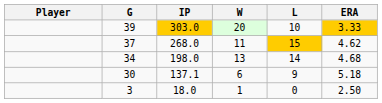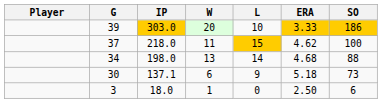+ column: SO | 186 | 100 | 88 | 73 | 6
37 | IP: 268.0 -> 218.0
